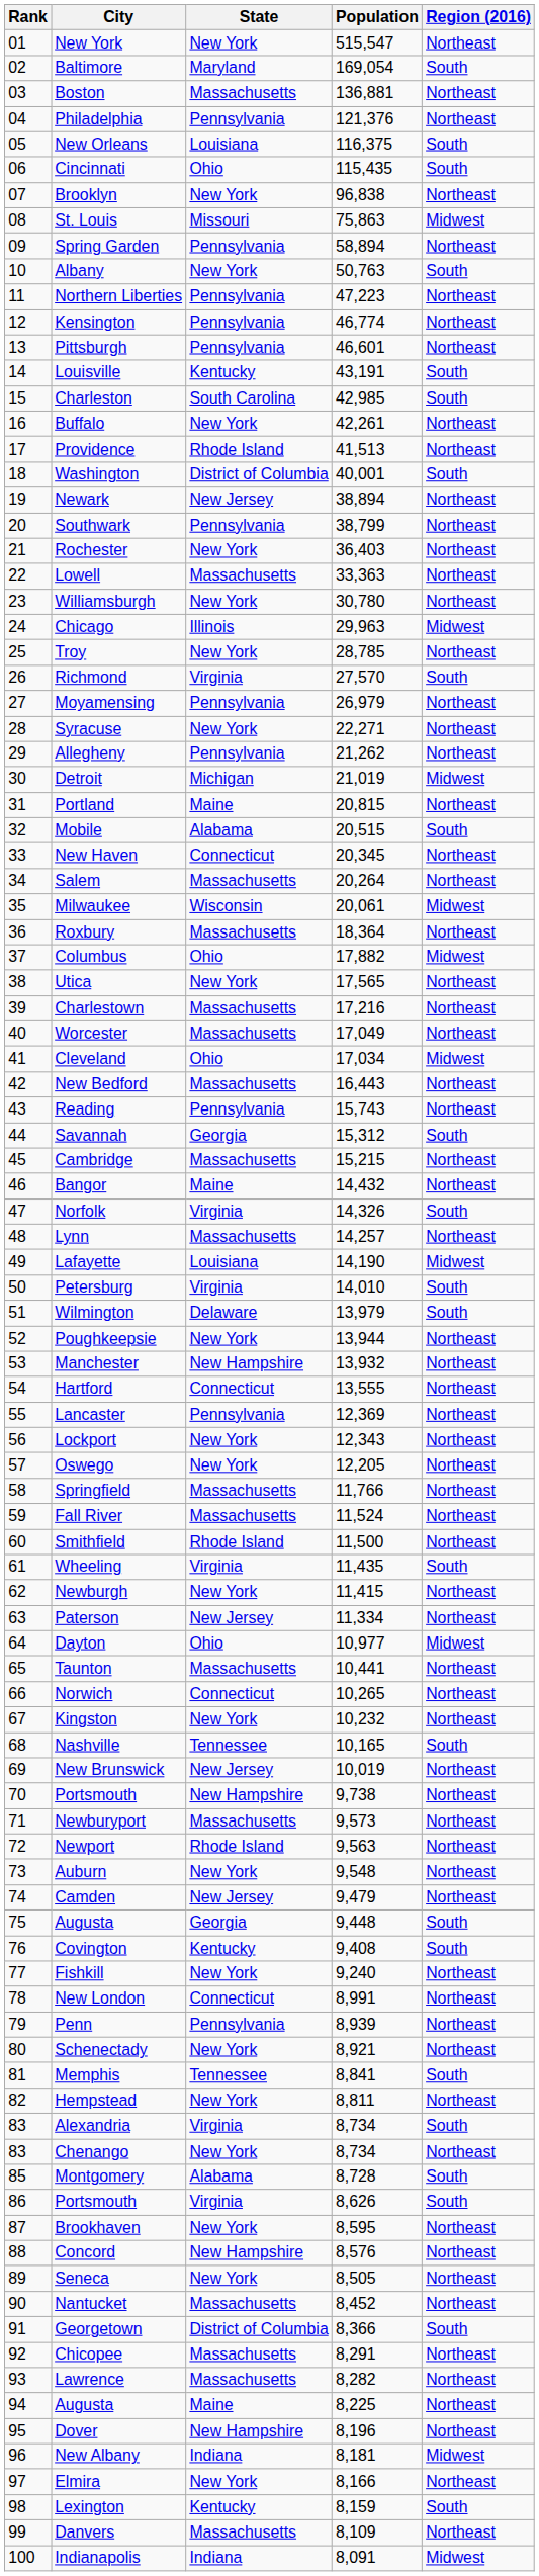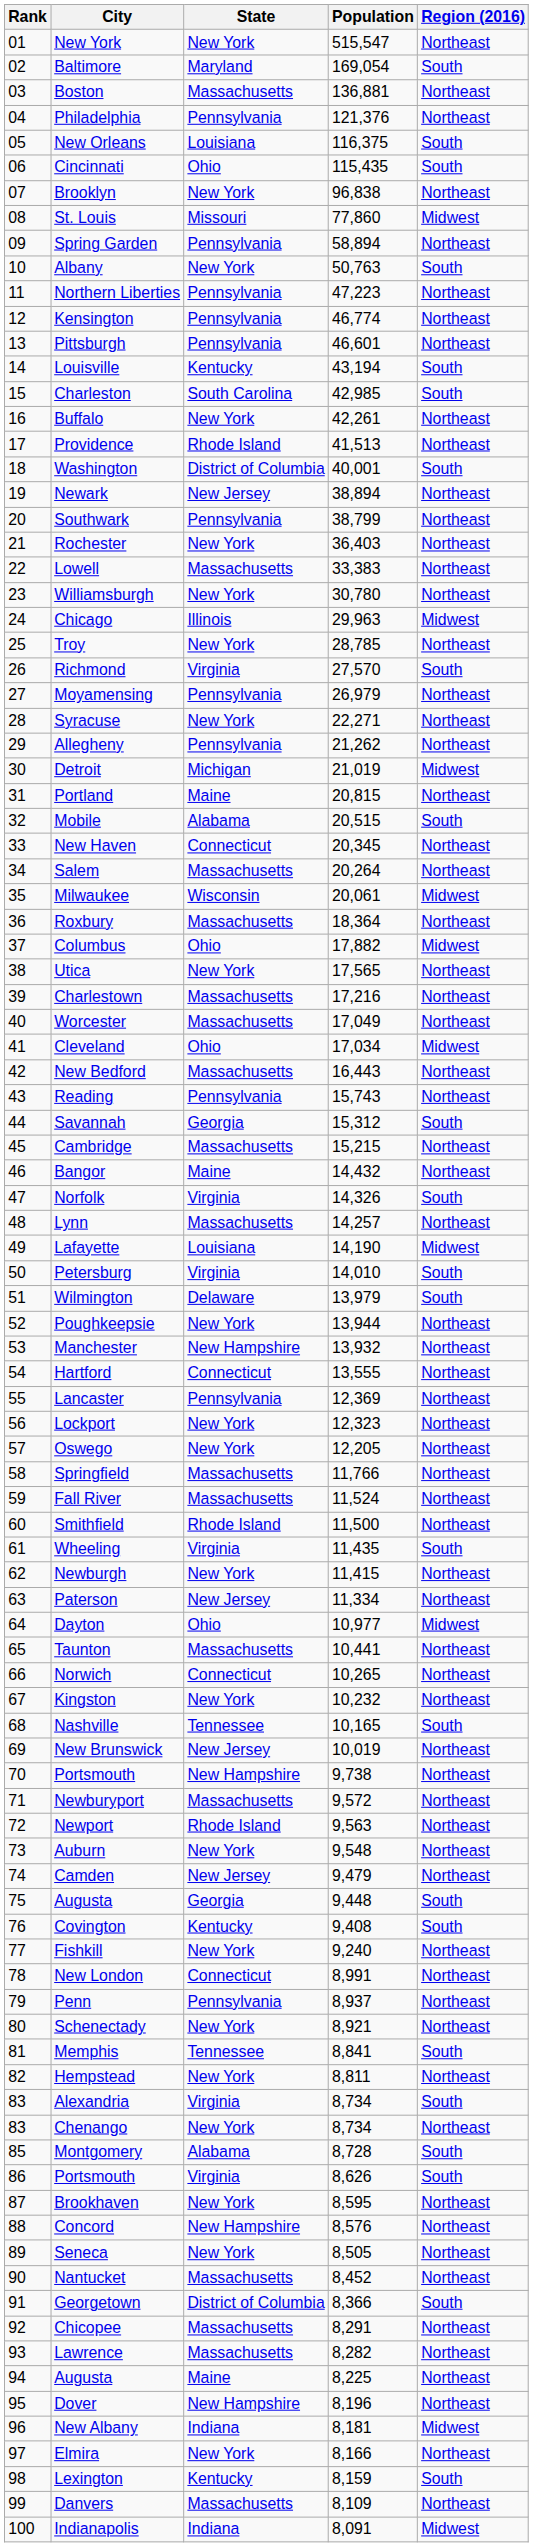St. Louis | Population: 75,863 -> 77,860
Louisville | Population: 43,191 -> 43,194
Lowell | Population: 33,363 -> 33,383
Lockport | Population: 12,343 -> 12,323
Newburyport | Population: 9,573 -> 9,572
Penn | Population: 8,939 -> 8,937
